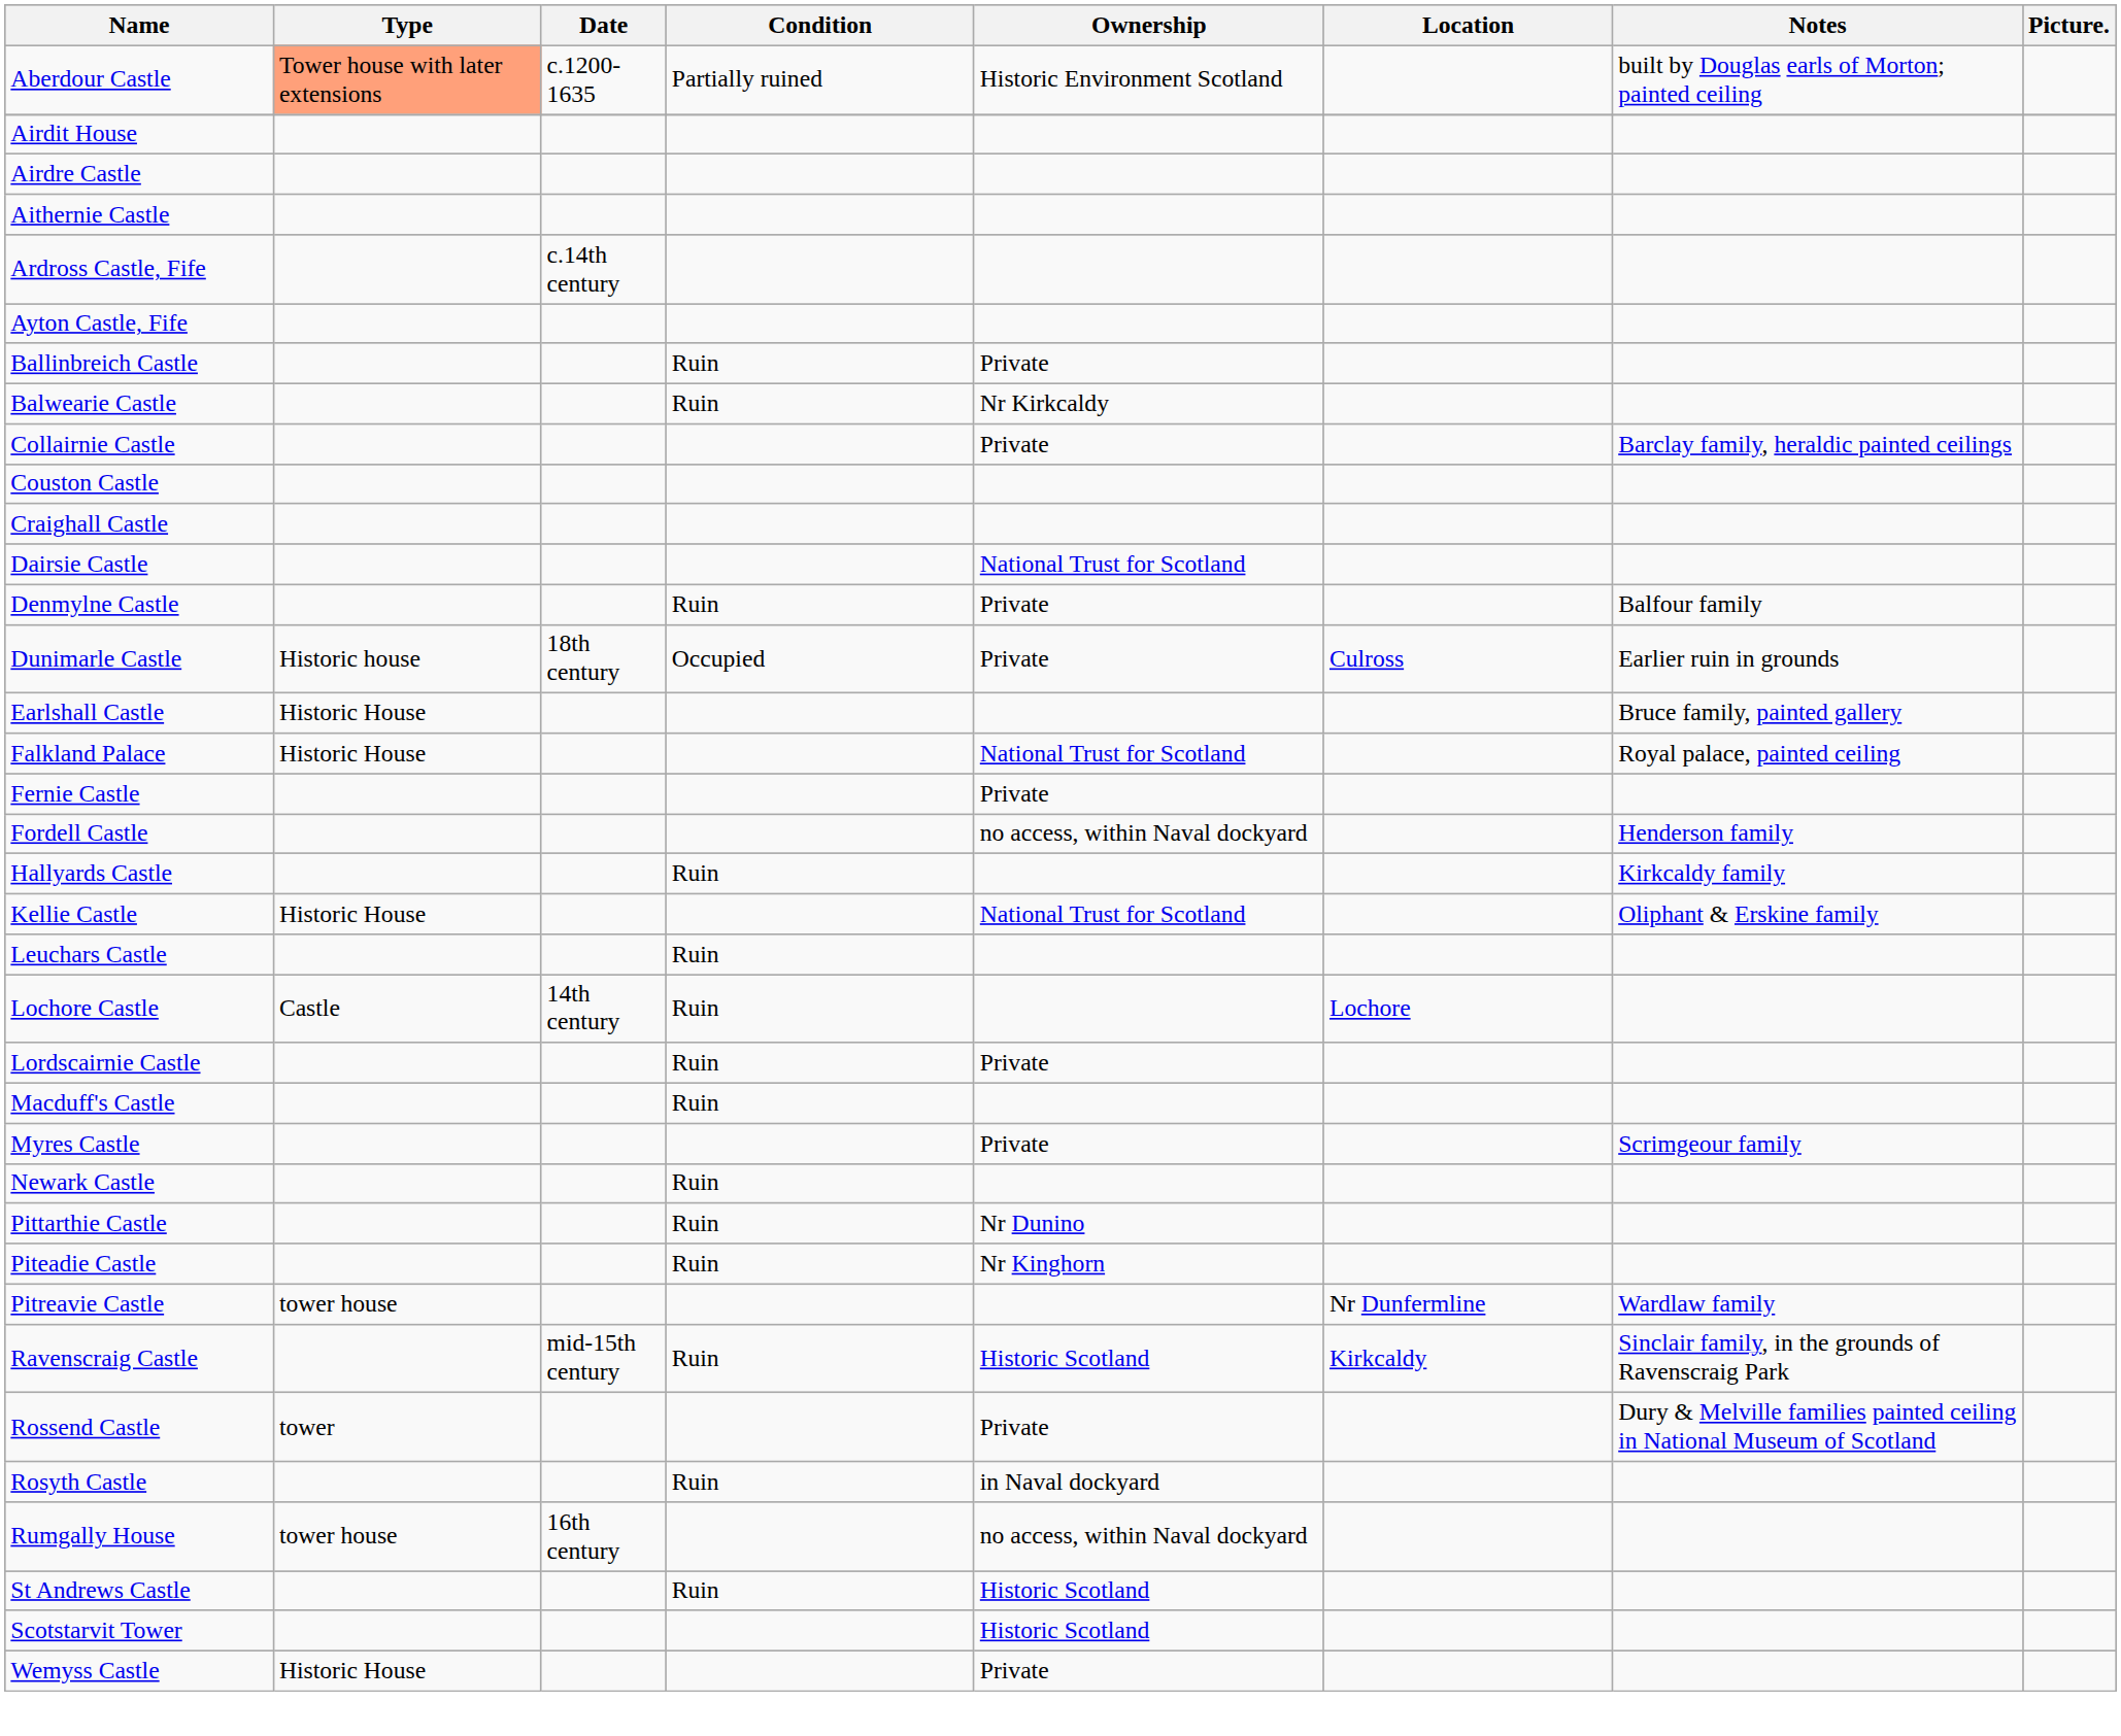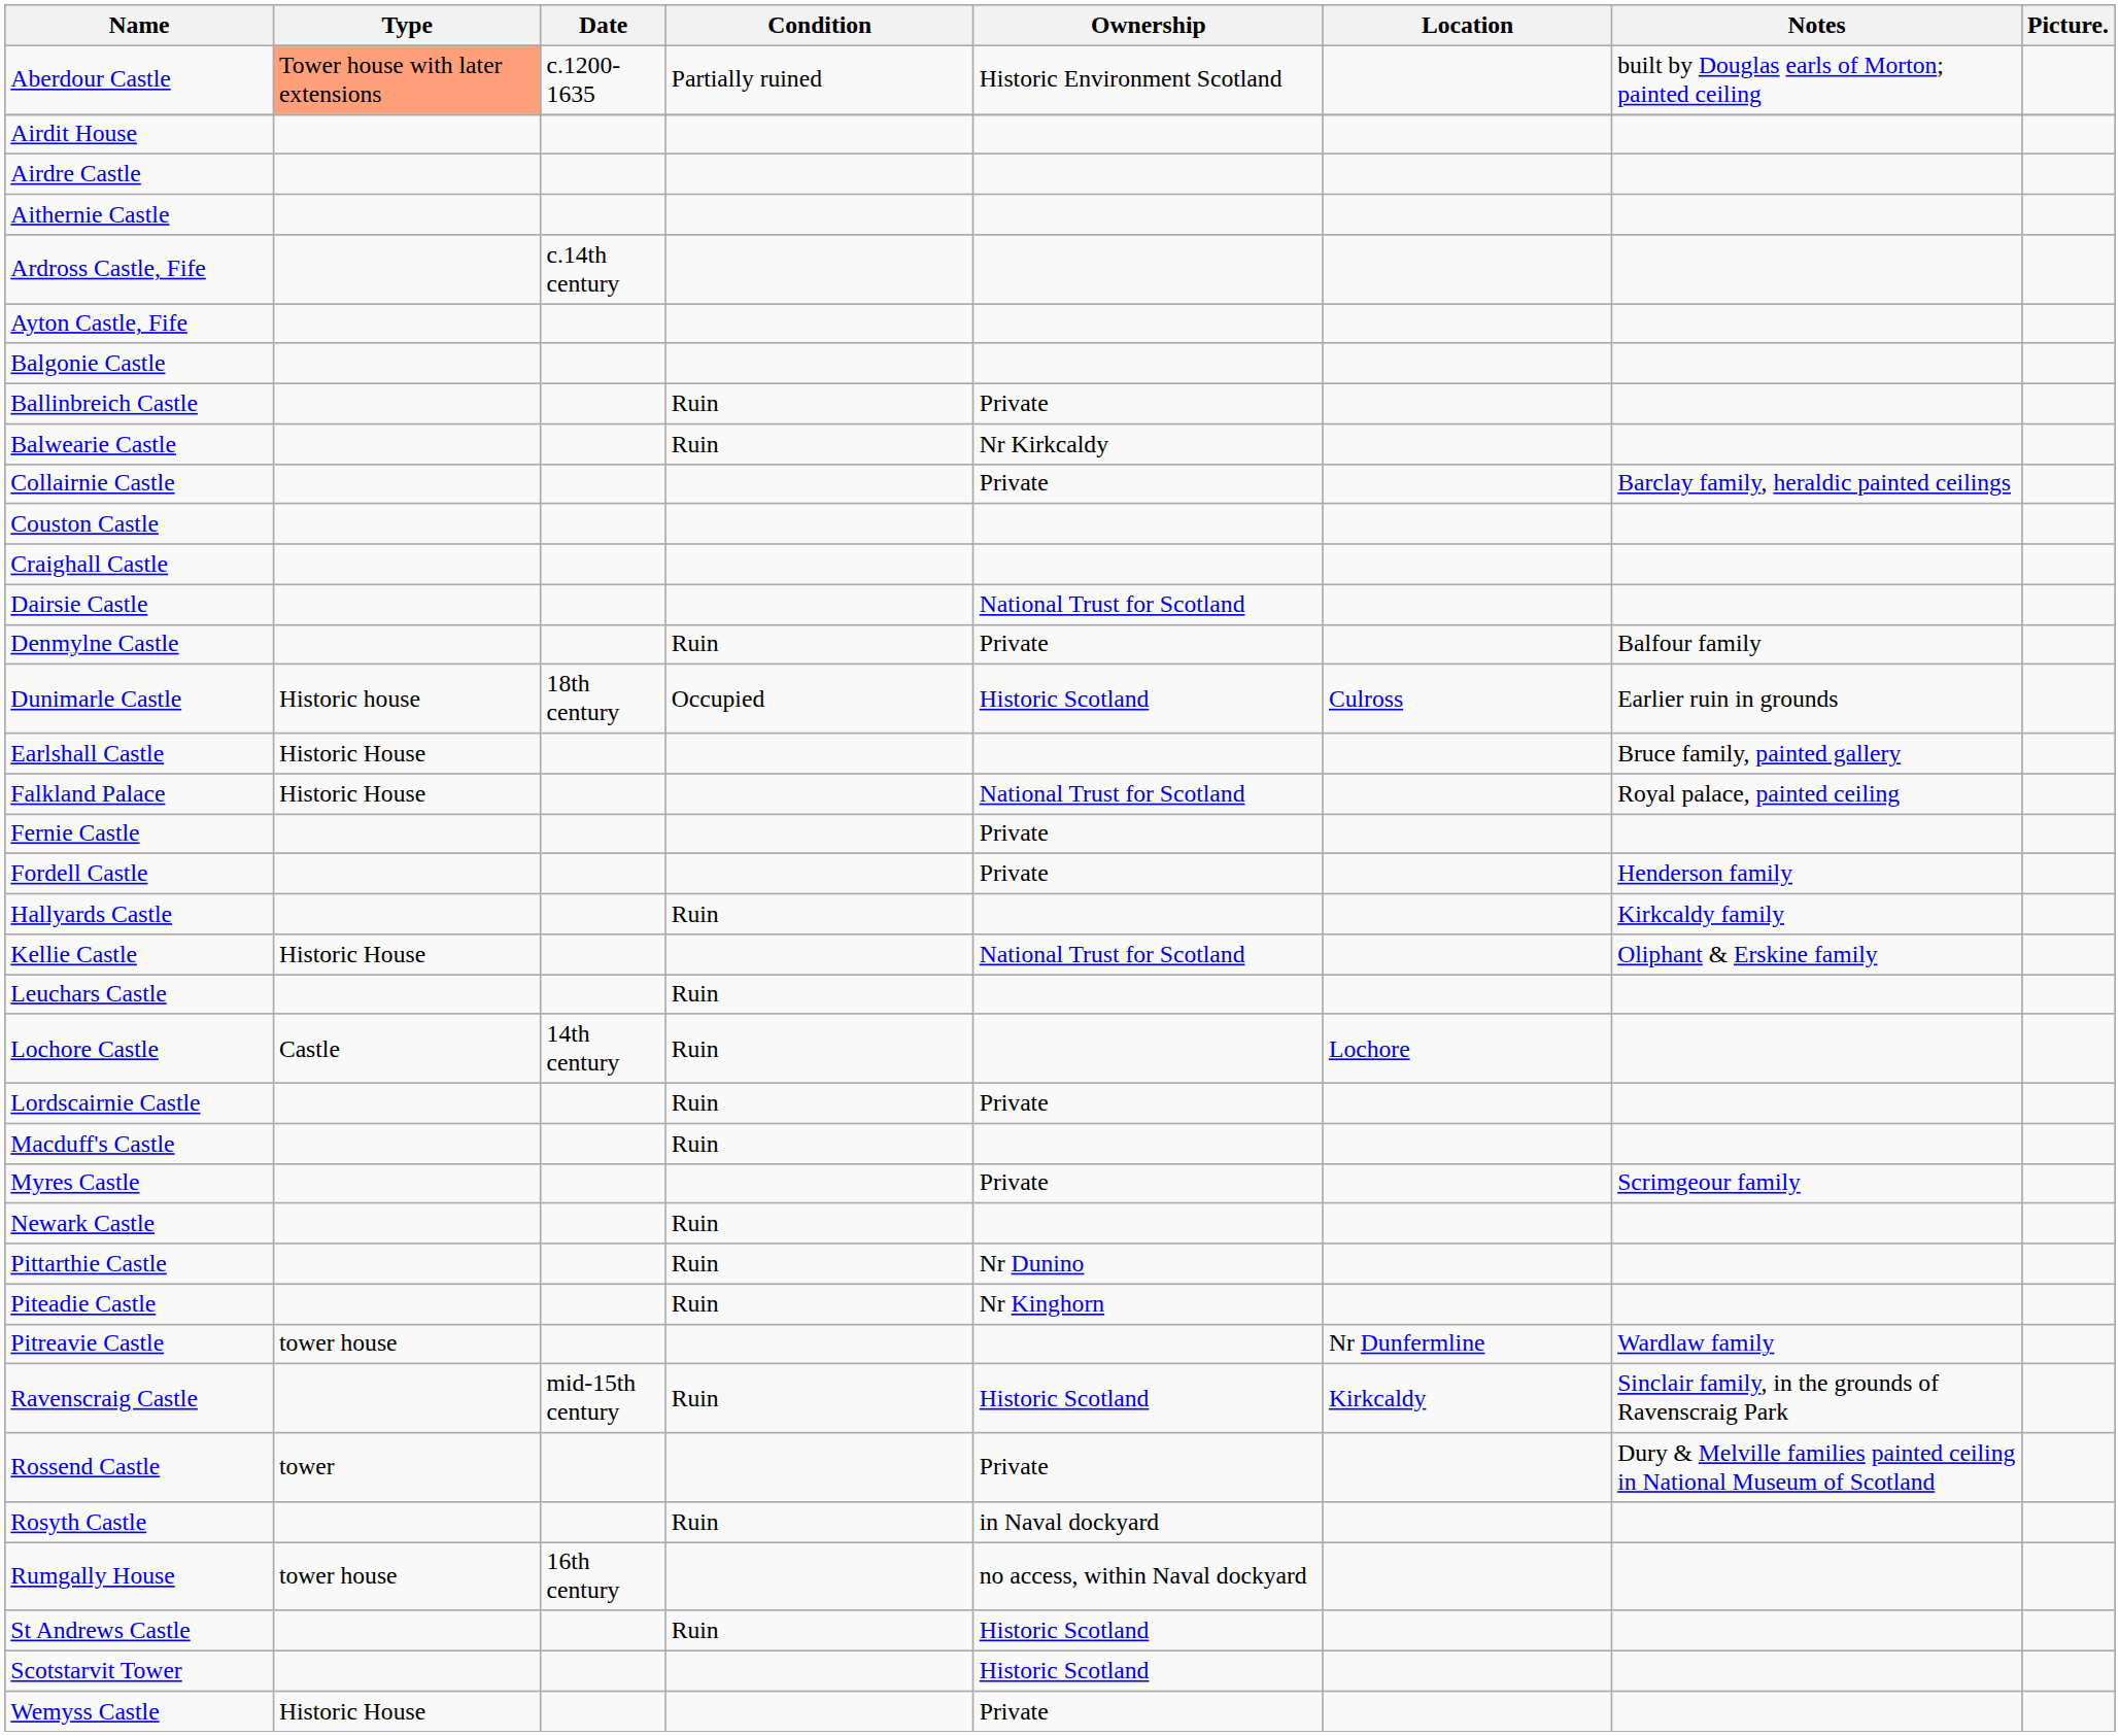+ row: Balgonie Castle
Dunimarle Castle | Ownership: Private -> Historic Scotland
Fordell Castle | Ownership: no access, within Naval dockyard -> Private
